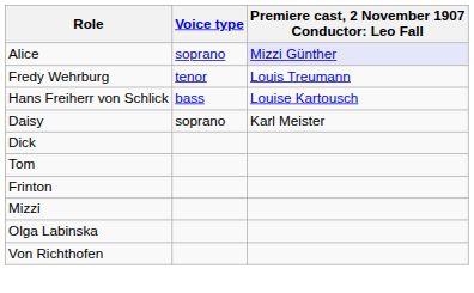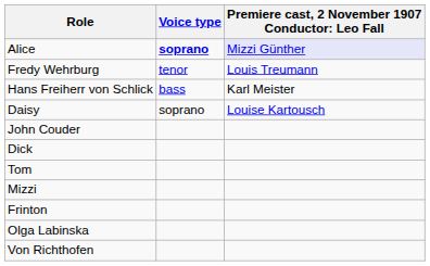Alice | Voice type: normal -> bold
Hans Freiherr von Schlick | column 3: Louise Kartousch -> Karl Meister
Daisy | column 3: Karl Meister -> Louise Kartousch
+ row: John Couder
rows swapped: Frinton <-> Mizzi
